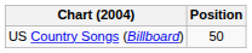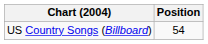US Country Songs (Billboard) | Position: 50 -> 54
